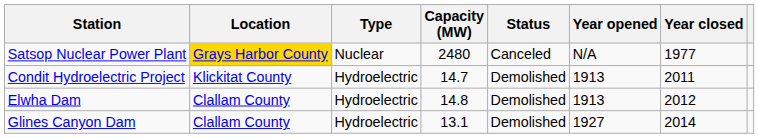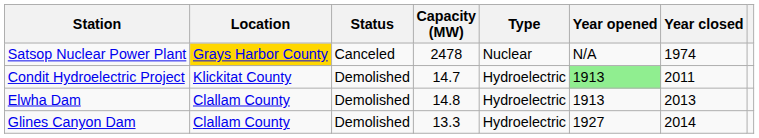columns swapped: Type <-> Status
Satsop Nuclear Power Plant | Capacity (MW): 2480 -> 2478
Satsop Nuclear Power Plant | Year closed: 1977 -> 1974
Condit Hydroelectric Project | Year opened: no background -> lightgreen background
Elwha Dam | Year closed: 2012 -> 2013
Glines Canyon Dam | Capacity (MW): 13.1 -> 13.3
